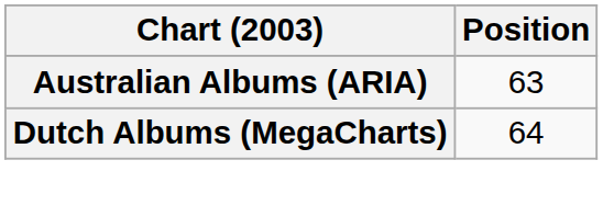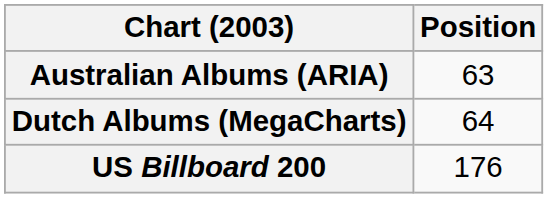+ row: US Billboard 200 | 176
